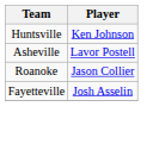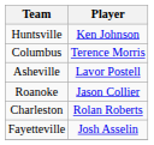+ row: Columbus | Terence Morris
+ row: Charleston | Rolan Roberts
